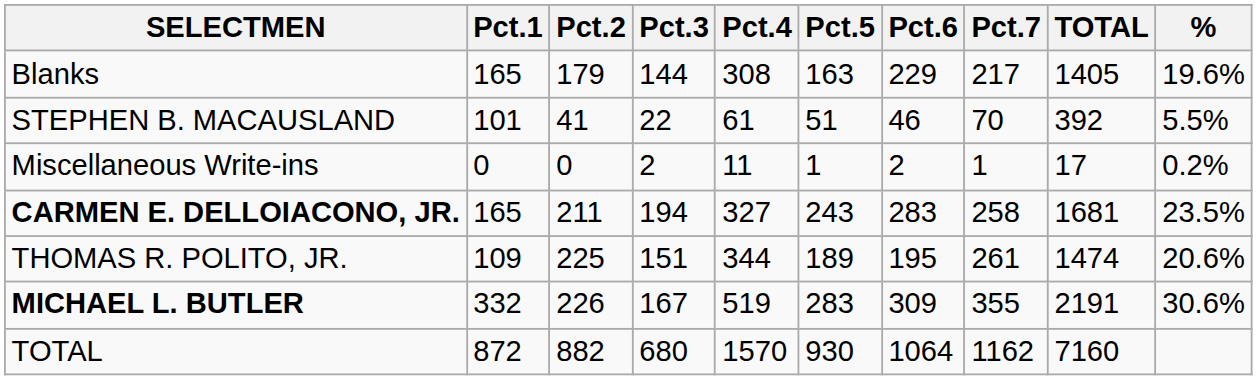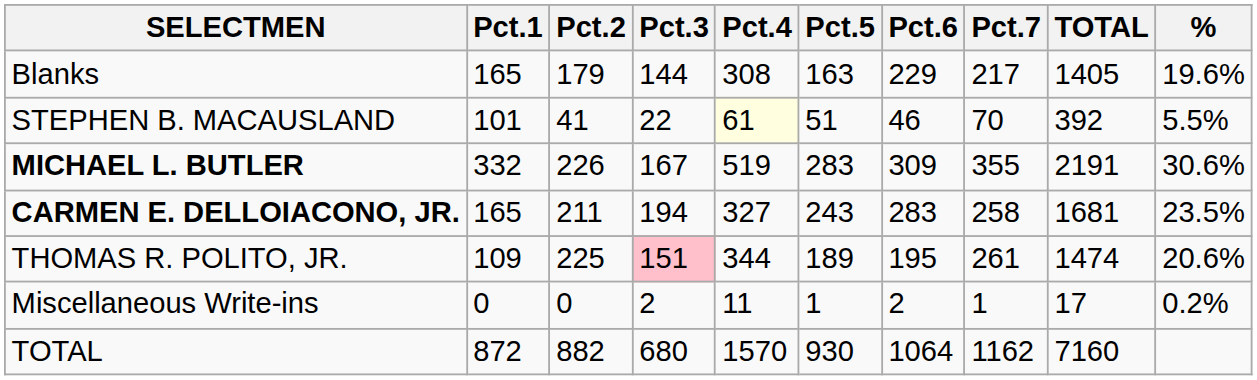STEPHEN B. MACAUSLAND | Pct.4: no background -> lightyellow background
rows swapped: MICHAEL L. BUTLER <-> Miscellaneous Write-ins
THOMAS R. POLITO, JR. | Pct.3: no background -> pink background
